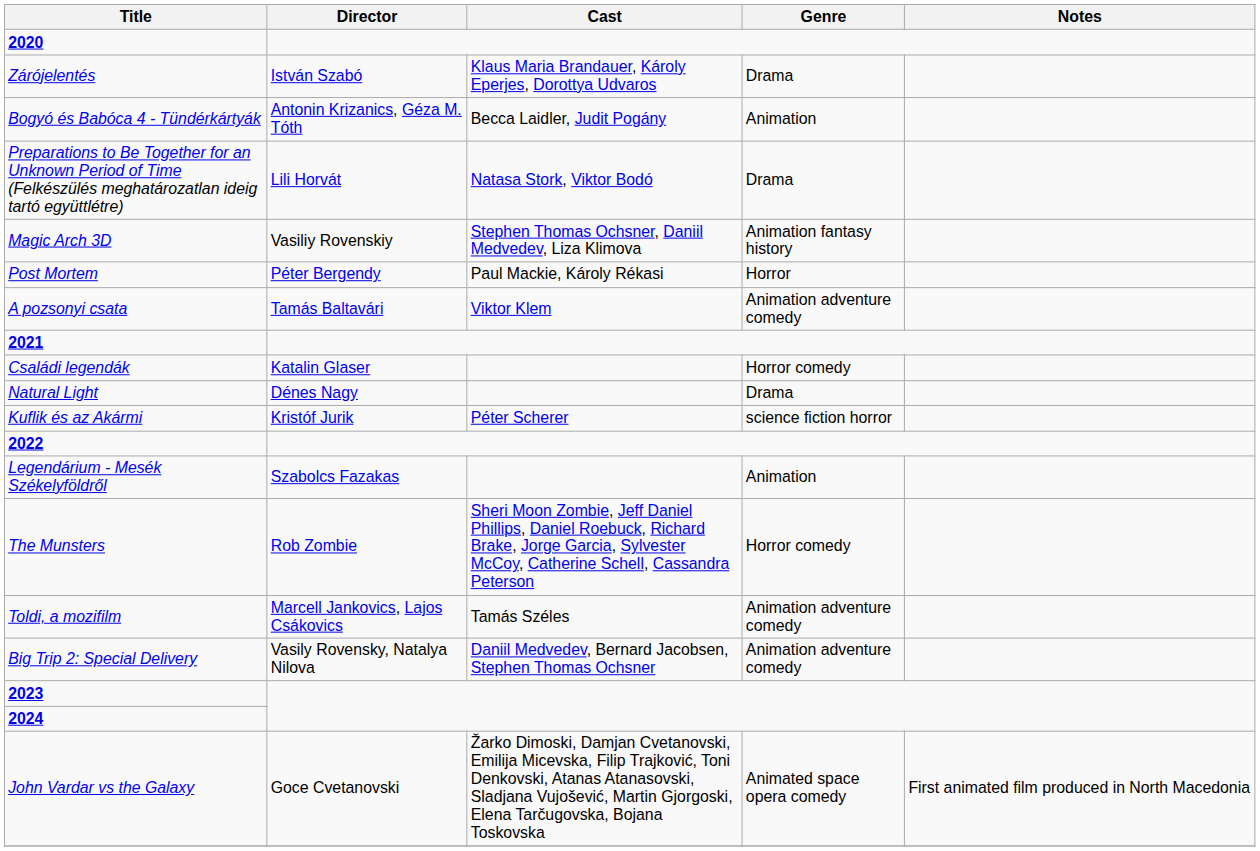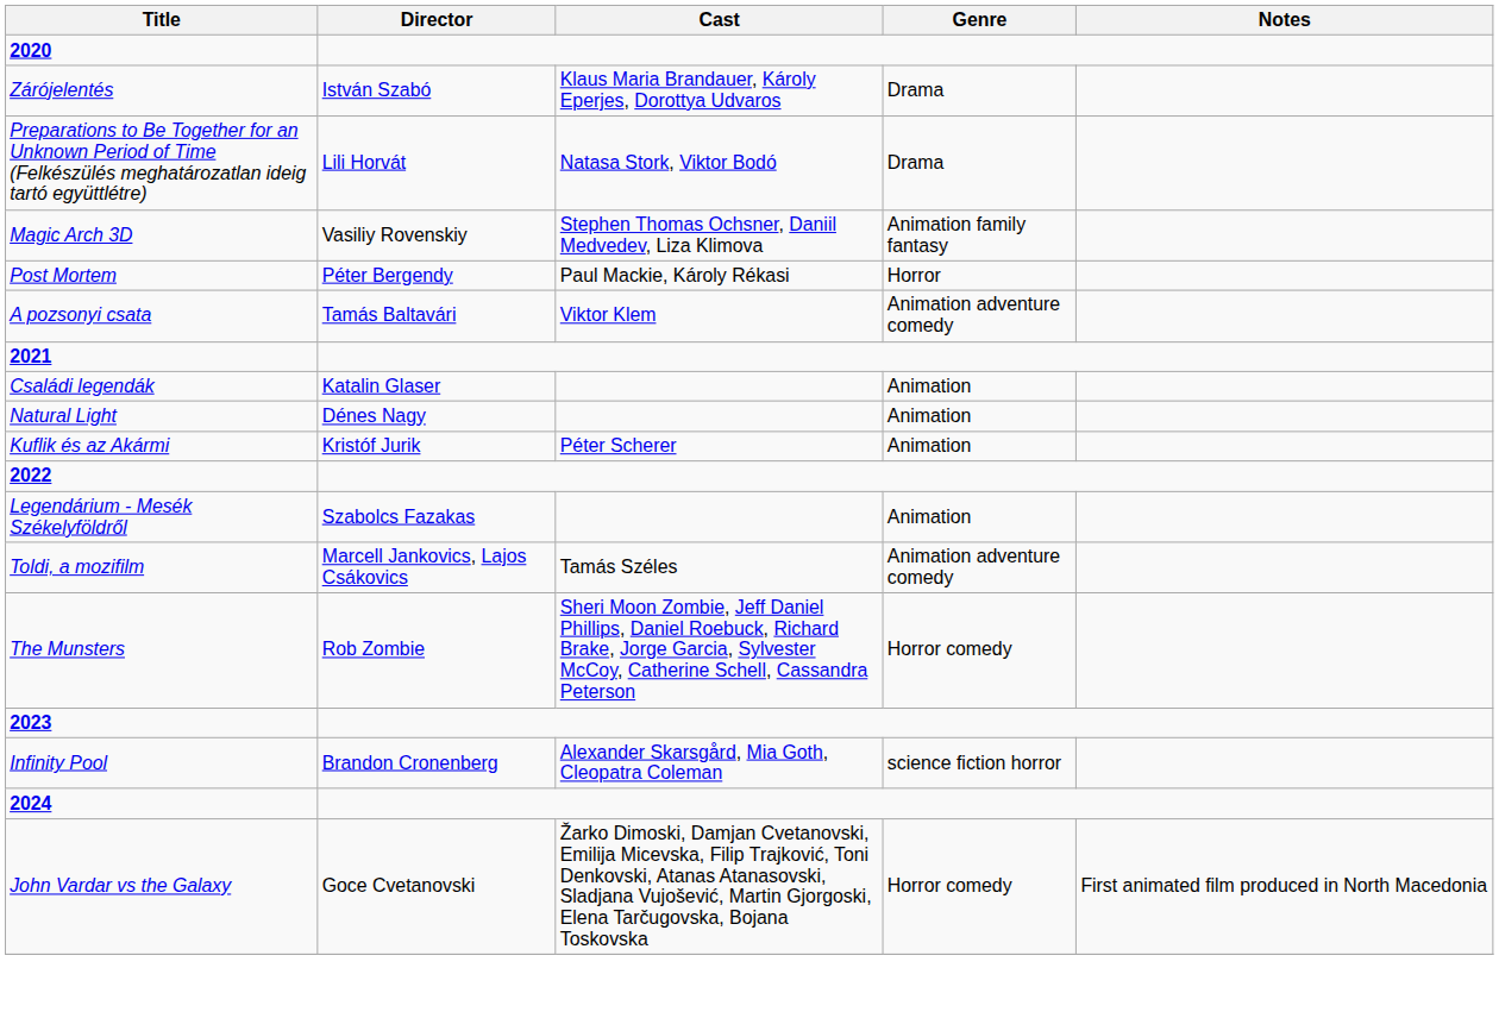- row: Bogyó és Babóca 4 - Tündérkártyák | Antonin Krizanics, Géza M. Tóth | Becca Laidler, Judit Pogány | Animation
Magic Arch 3D | Genre: Animation fantasy history -> Animation family fantasy
Családi legendák | Genre: Horror comedy -> Animation
Natural Light | Genre: Drama -> Animation
Kuflik és az Akármi | Genre: science fiction horror -> Animation
rows swapped: The Munsters <-> Toldi, a mozifilm
- row: Big Trip 2: Special Delivery | Vasily Rovensky, Natalya Nilova | Daniil Medvedev, Bernard Jacobsen, Stephen Thomas Ochsner | Animation adventure comedy
+ row: Infinity Pool | Brandon Cronenberg | Alexander Skarsgård, Mia Goth, Cleopatra Coleman | science fiction horror
John Vardar vs the Galaxy | Genre: Animated space opera comedy -> Horror comedy
